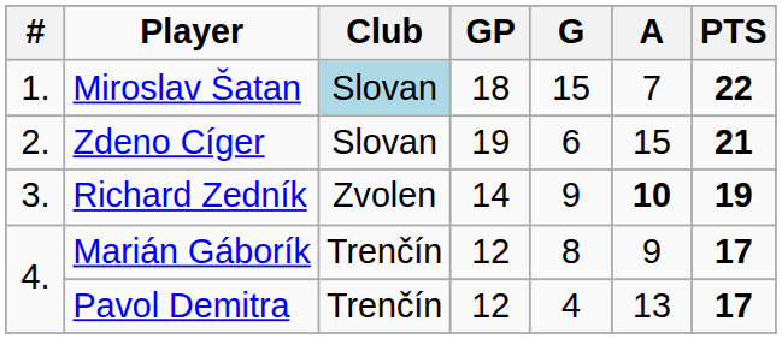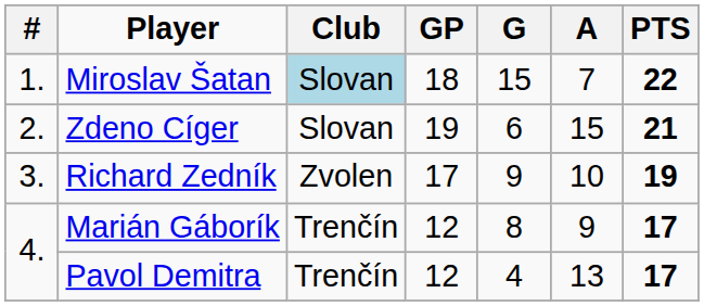Richard Zedník | GP: 14 -> 17
Richard Zedník | A: bold -> normal
